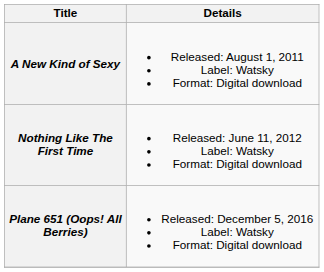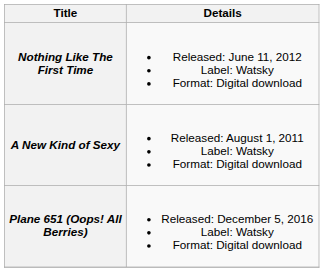rows swapped: A New Kind of Sexy <-> Nothing Like The First Time
